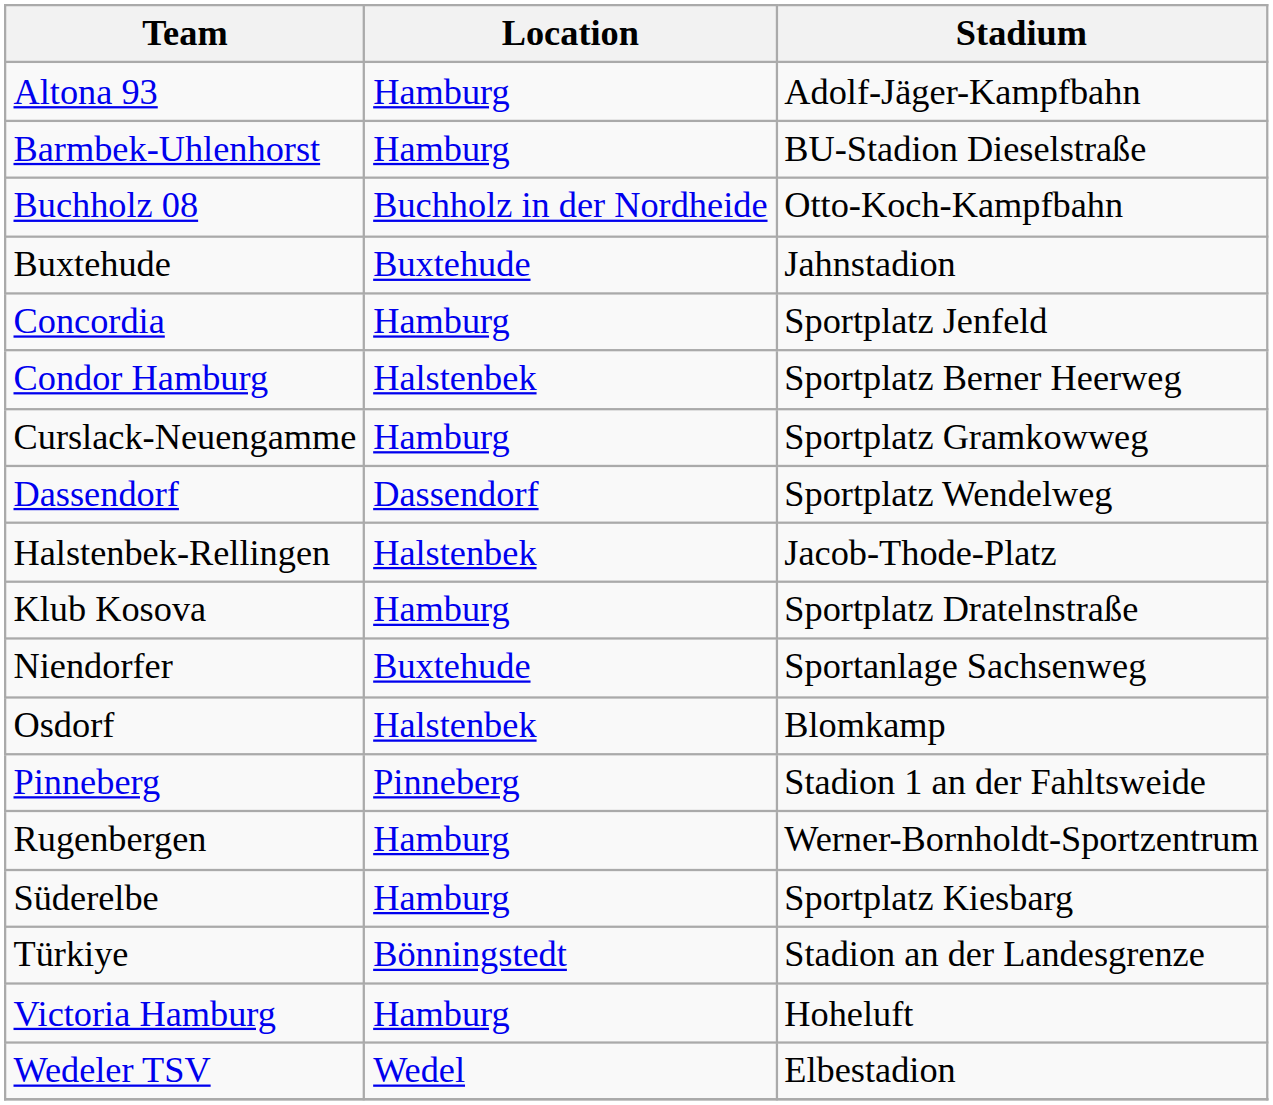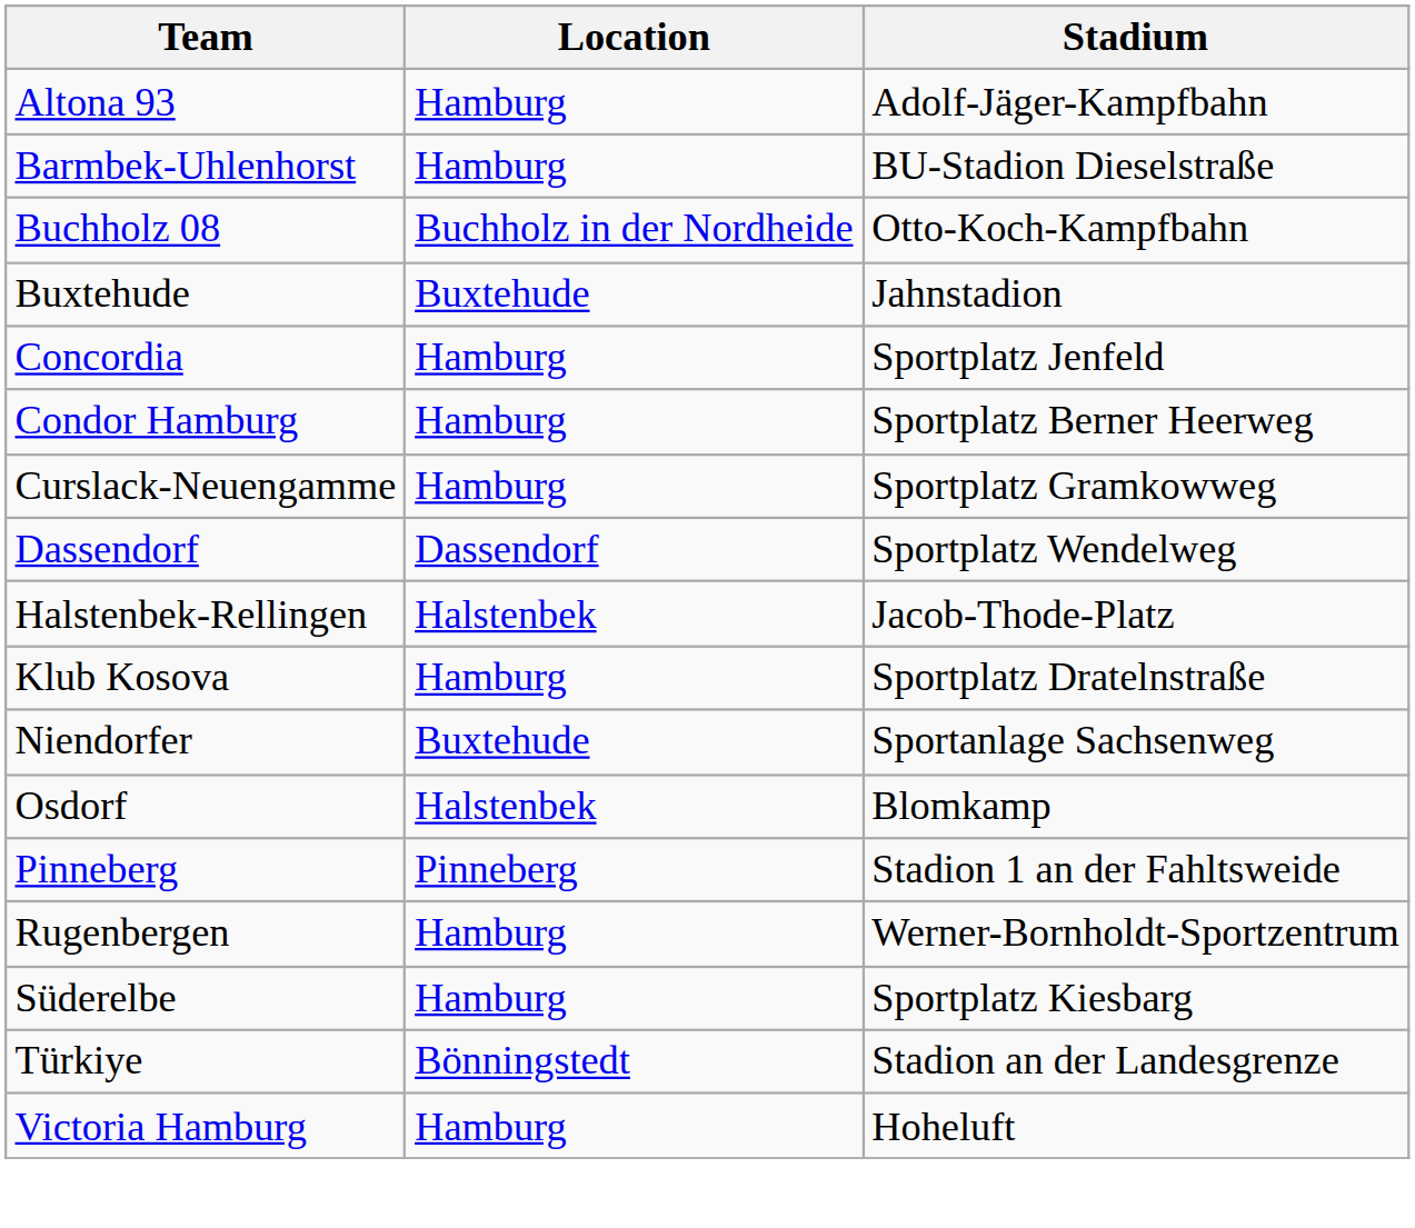Condor Hamburg | Location: Halstenbek -> Hamburg
- row: Wedeler TSV | Wedel | Elbestadion
